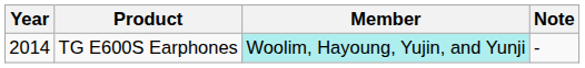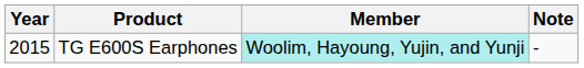TG E600S Earphones | Year: 2014 -> 2015
